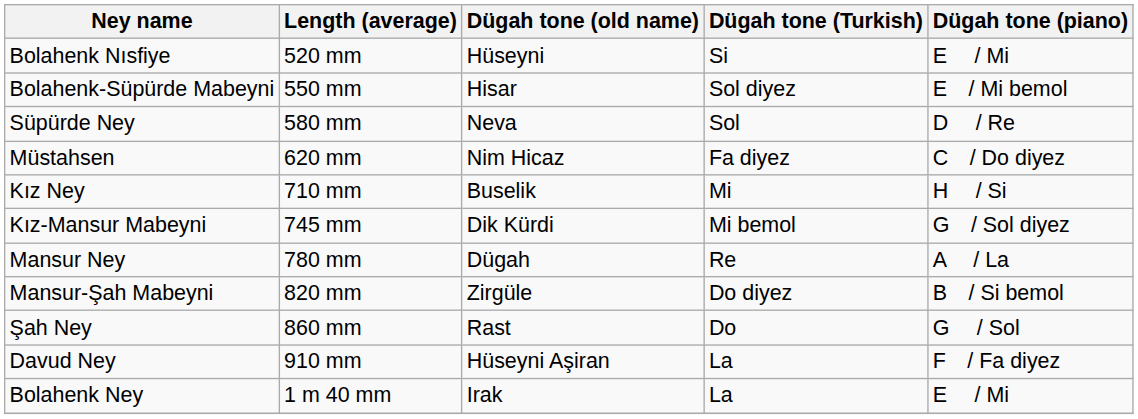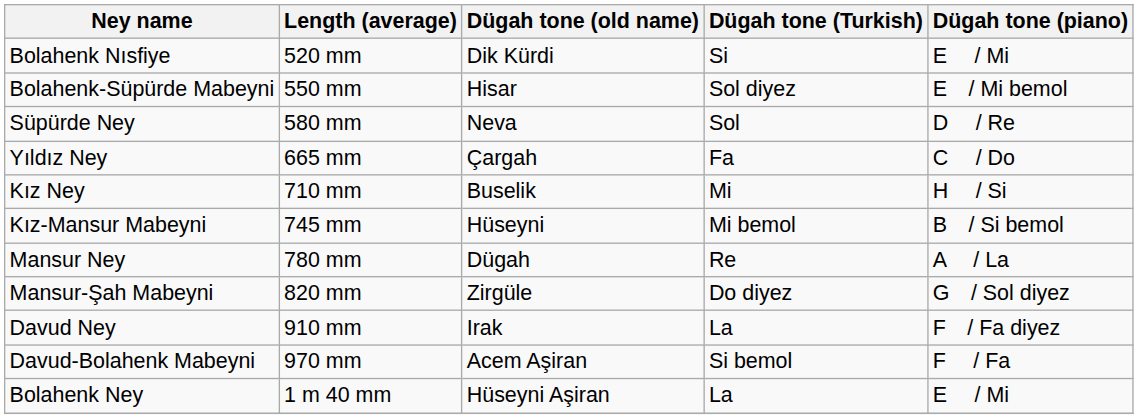Bolahenk Nısfiye | Dügah tone (old name): Hüseyni -> Dik Kürdi
- row: Müstahsen | 620 mm | Nim Hicaz | Fa diyez | C / Do diyez
+ row: Yıldız Ney | 665 mm | Çargah | Fa | C / Do
Kız-Mansur Mabeyni | Dügah tone (old name): Dik Kürdi -> Hüseyni
Kız-Mansur Mabeyni | Dügah tone (piano): G / Sol diyez -> B / Si bemol
Mansur-Şah Mabeyni | Dügah tone (piano): B / Si bemol -> G / Sol diyez
- row: Şah Ney | 860 mm | Rast | Do | G / Sol
Davud Ney | Dügah tone (old name): Hüseyni Aşiran -> Irak
+ row: Davud-Bolahenk Mabeyni | 970 mm | Acem Aşiran | Si bemol | F / Fa
Bolahenk Ney | Dügah tone (old name): Irak -> Hüseyni Aşiran
